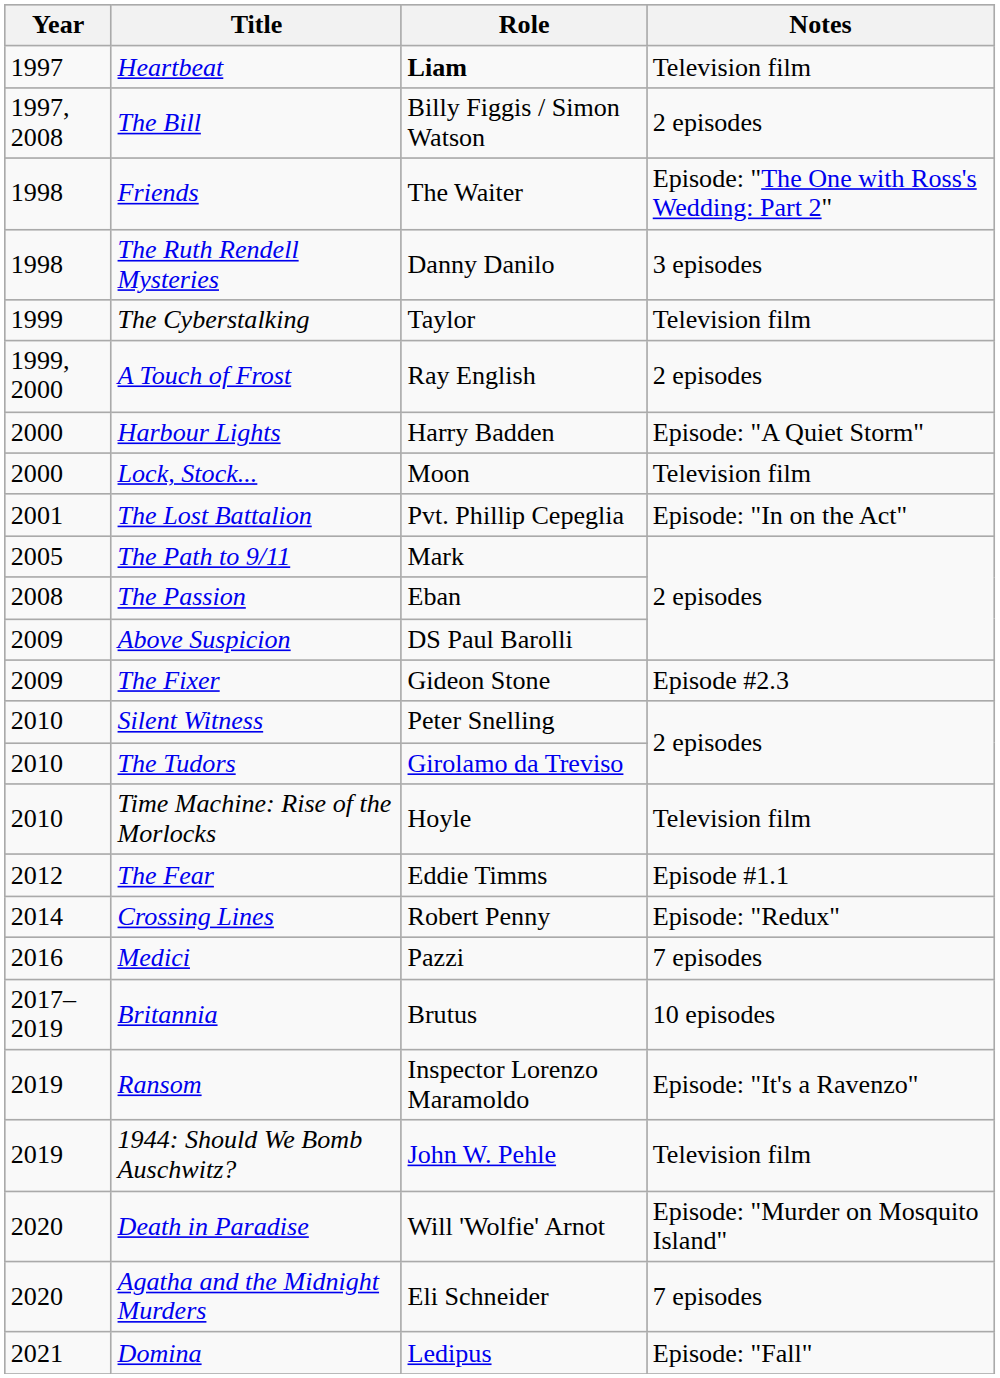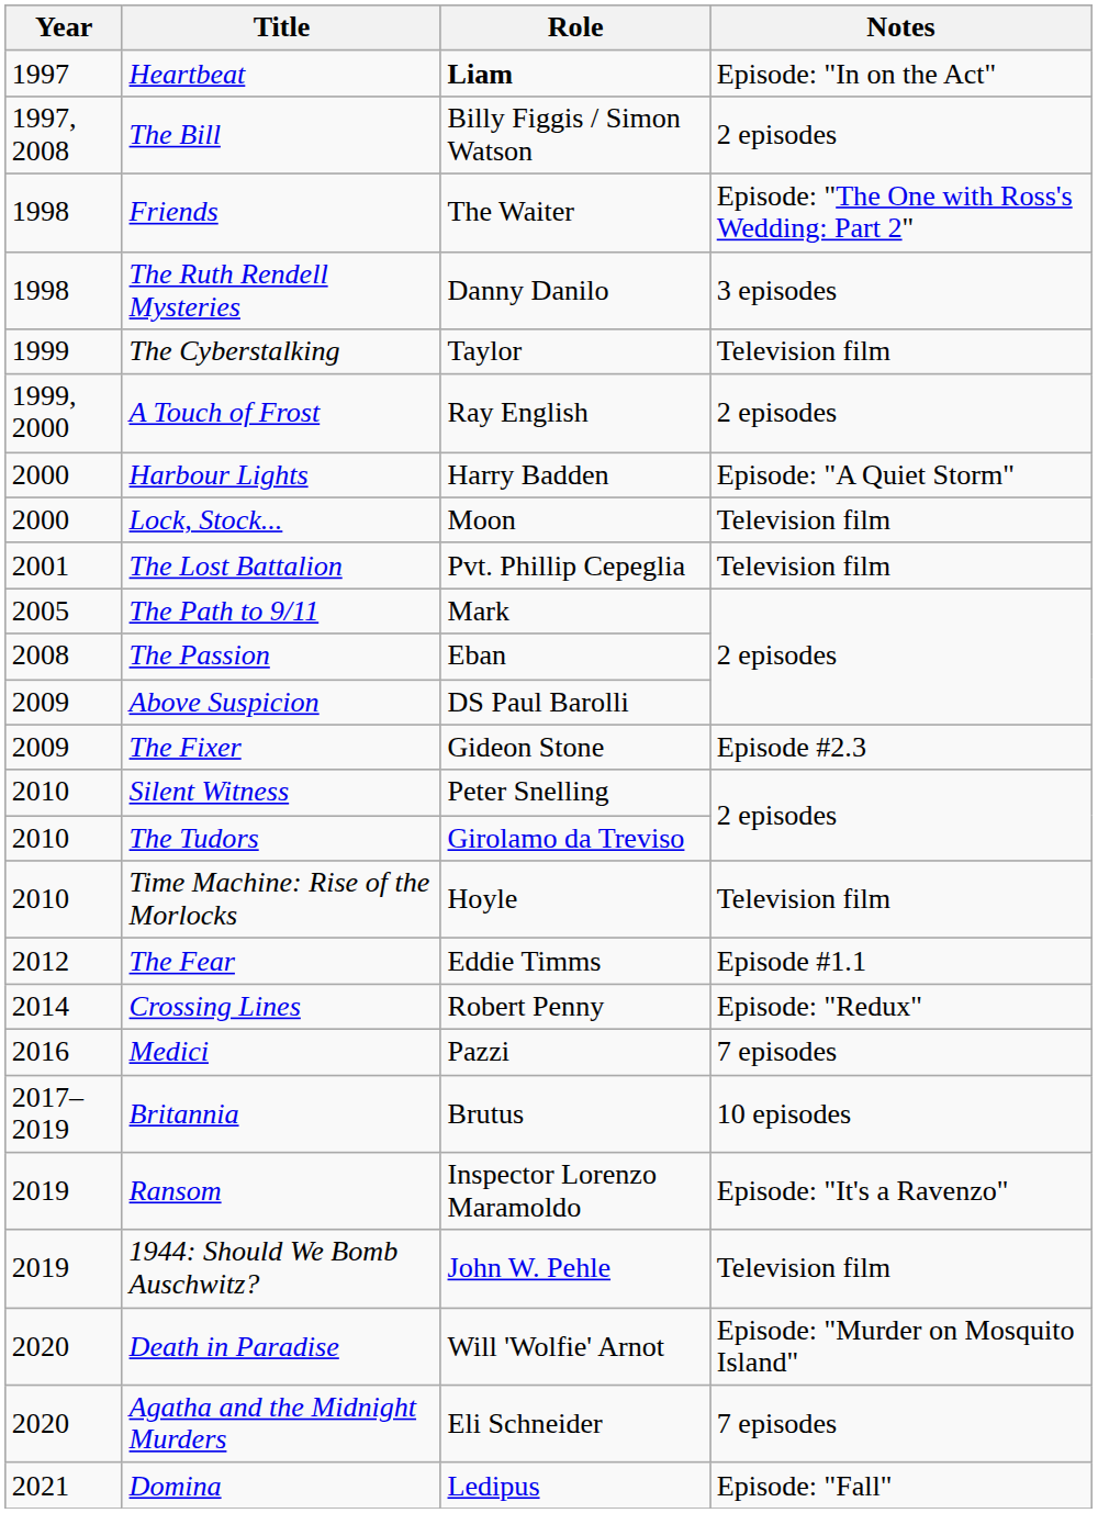Heartbeat | Notes: Television film -> Episode: "In on the Act"
The Lost Battalion | Notes: Episode: "In on the Act" -> Television film
